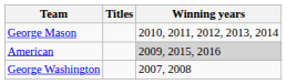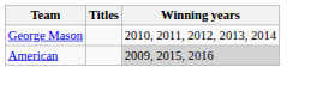- row: George Washington | 2007, 2008
